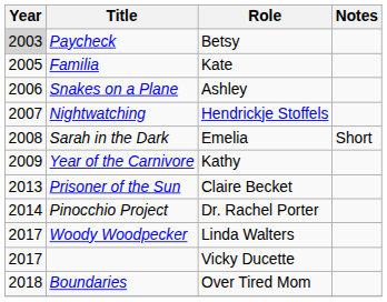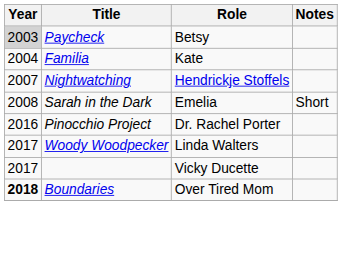Familia | Year: 2005 -> 2004
- row: 2006 | Snakes on a Plane | Ashley
- row: 2009 | Year of the Carnivore | Kathy
- row: 2013 | Prisoner of the Sun | Claire Becket
Pinocchio Project | Year: 2014 -> 2016
Boundaries | Year: normal -> bold
